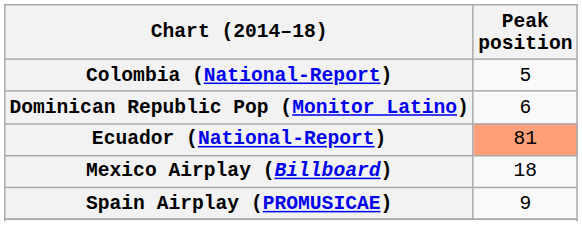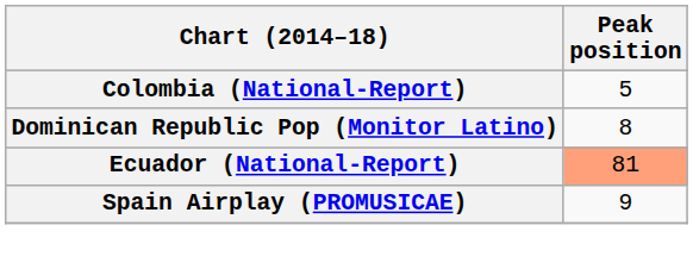Dominican Republic Pop (Monitor Latino) | Peak position: 6 -> 8
- row: Mexico Airplay (Billboard) | 18
